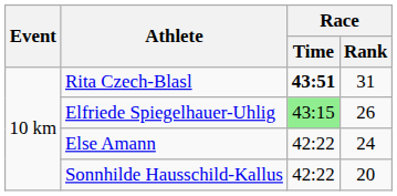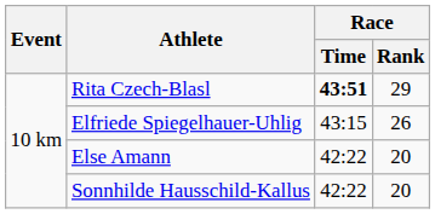Rita Czech-Blasl | Race / Rank: 31 -> 29
Elfriede Spiegelhauer-Uhlig | Race / Time: lightgreen background -> no background
Else Amann | Race / Rank: 24 -> 20
